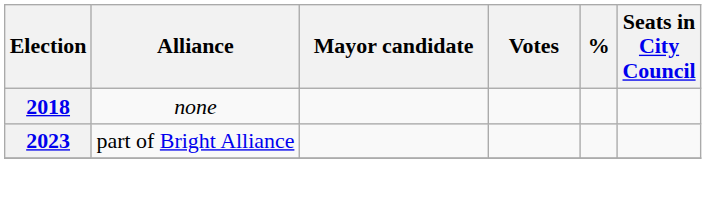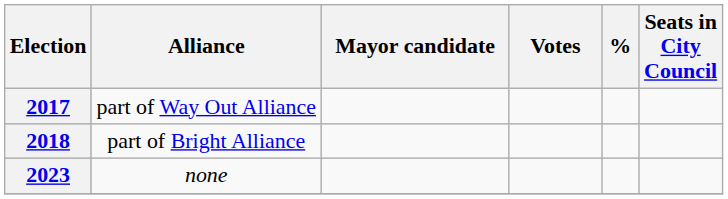+ row: 2017 | part of Way Out Alliance
2018 | Alliance: none -> part of Bright Alliance
2023 | Alliance: part of Bright Alliance -> none
